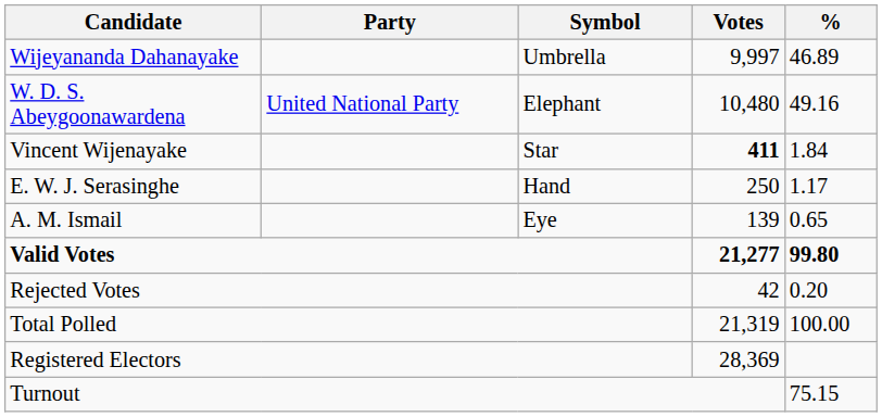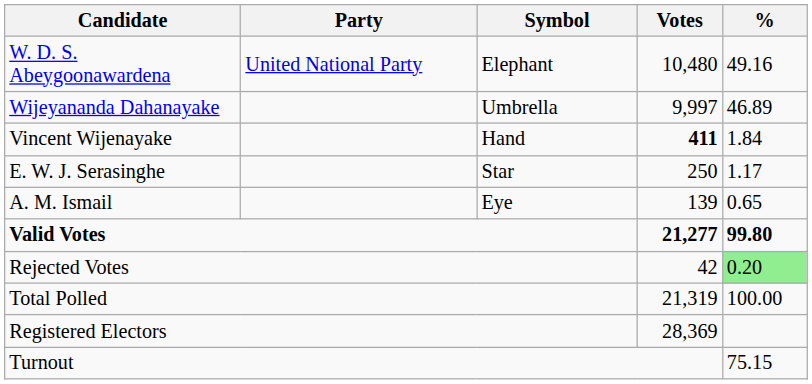rows swapped: W. D. S. Abeygoonawardena <-> Wijeyananda Dahanayake
Vincent Wijenayake | Symbol: Star -> Hand
E. W. J. Serasinghe | Symbol: Hand -> Star
Rejected Votes | %: no background -> lightgreen background
